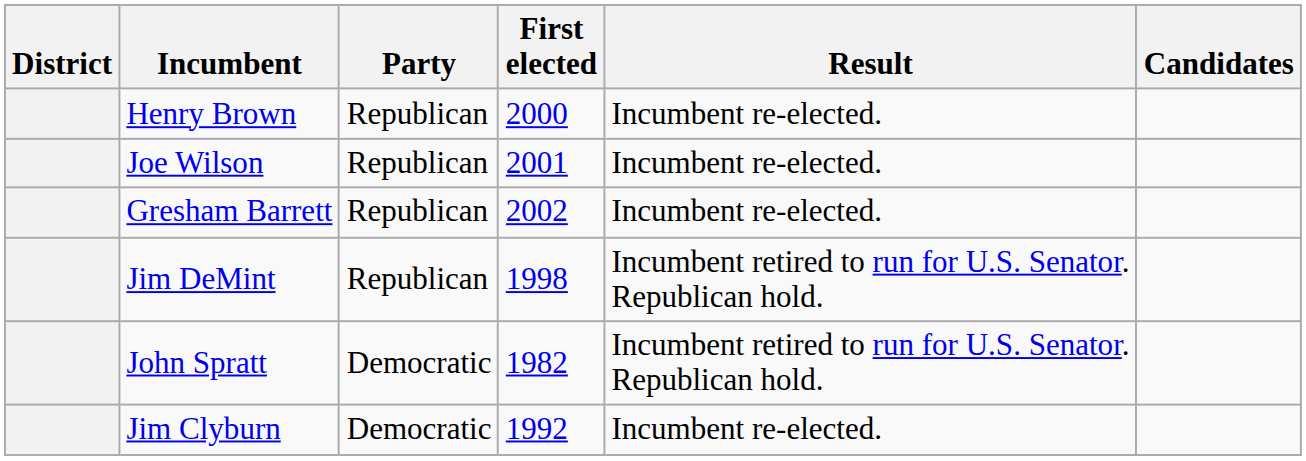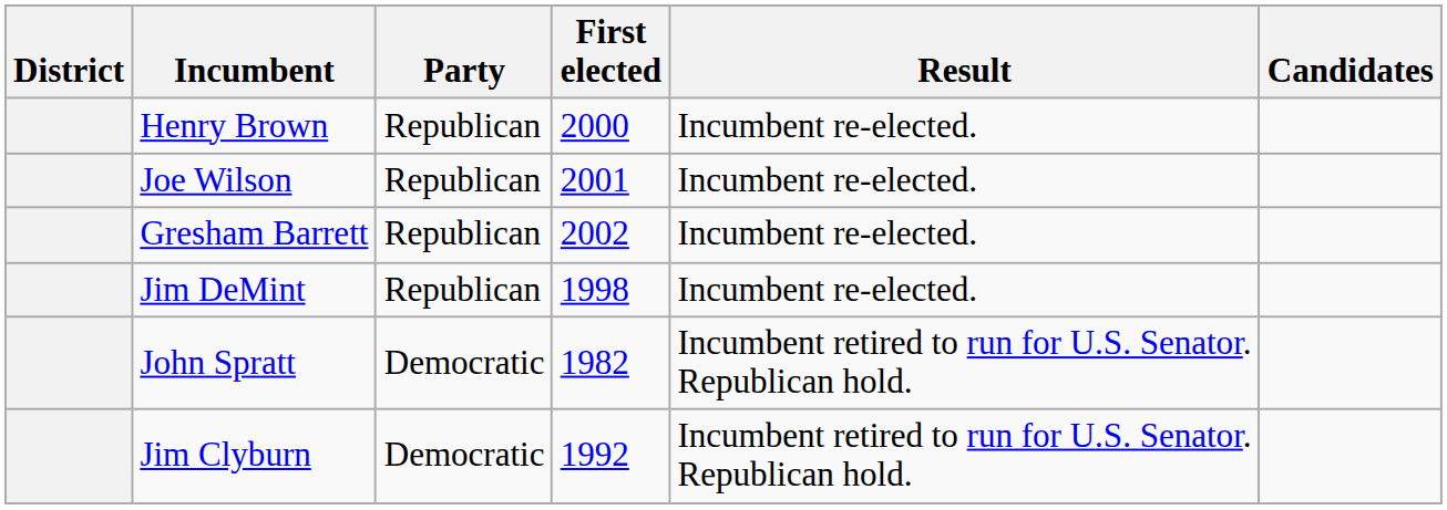Jim DeMint | Result: Incumbent retired to run for U.S. Senator. Republican hold. -> Incumbent re-elected.
Jim Clyburn | Result: Incumbent re-elected. -> Incumbent retired to run for U.S. Senator. Republican hold.
